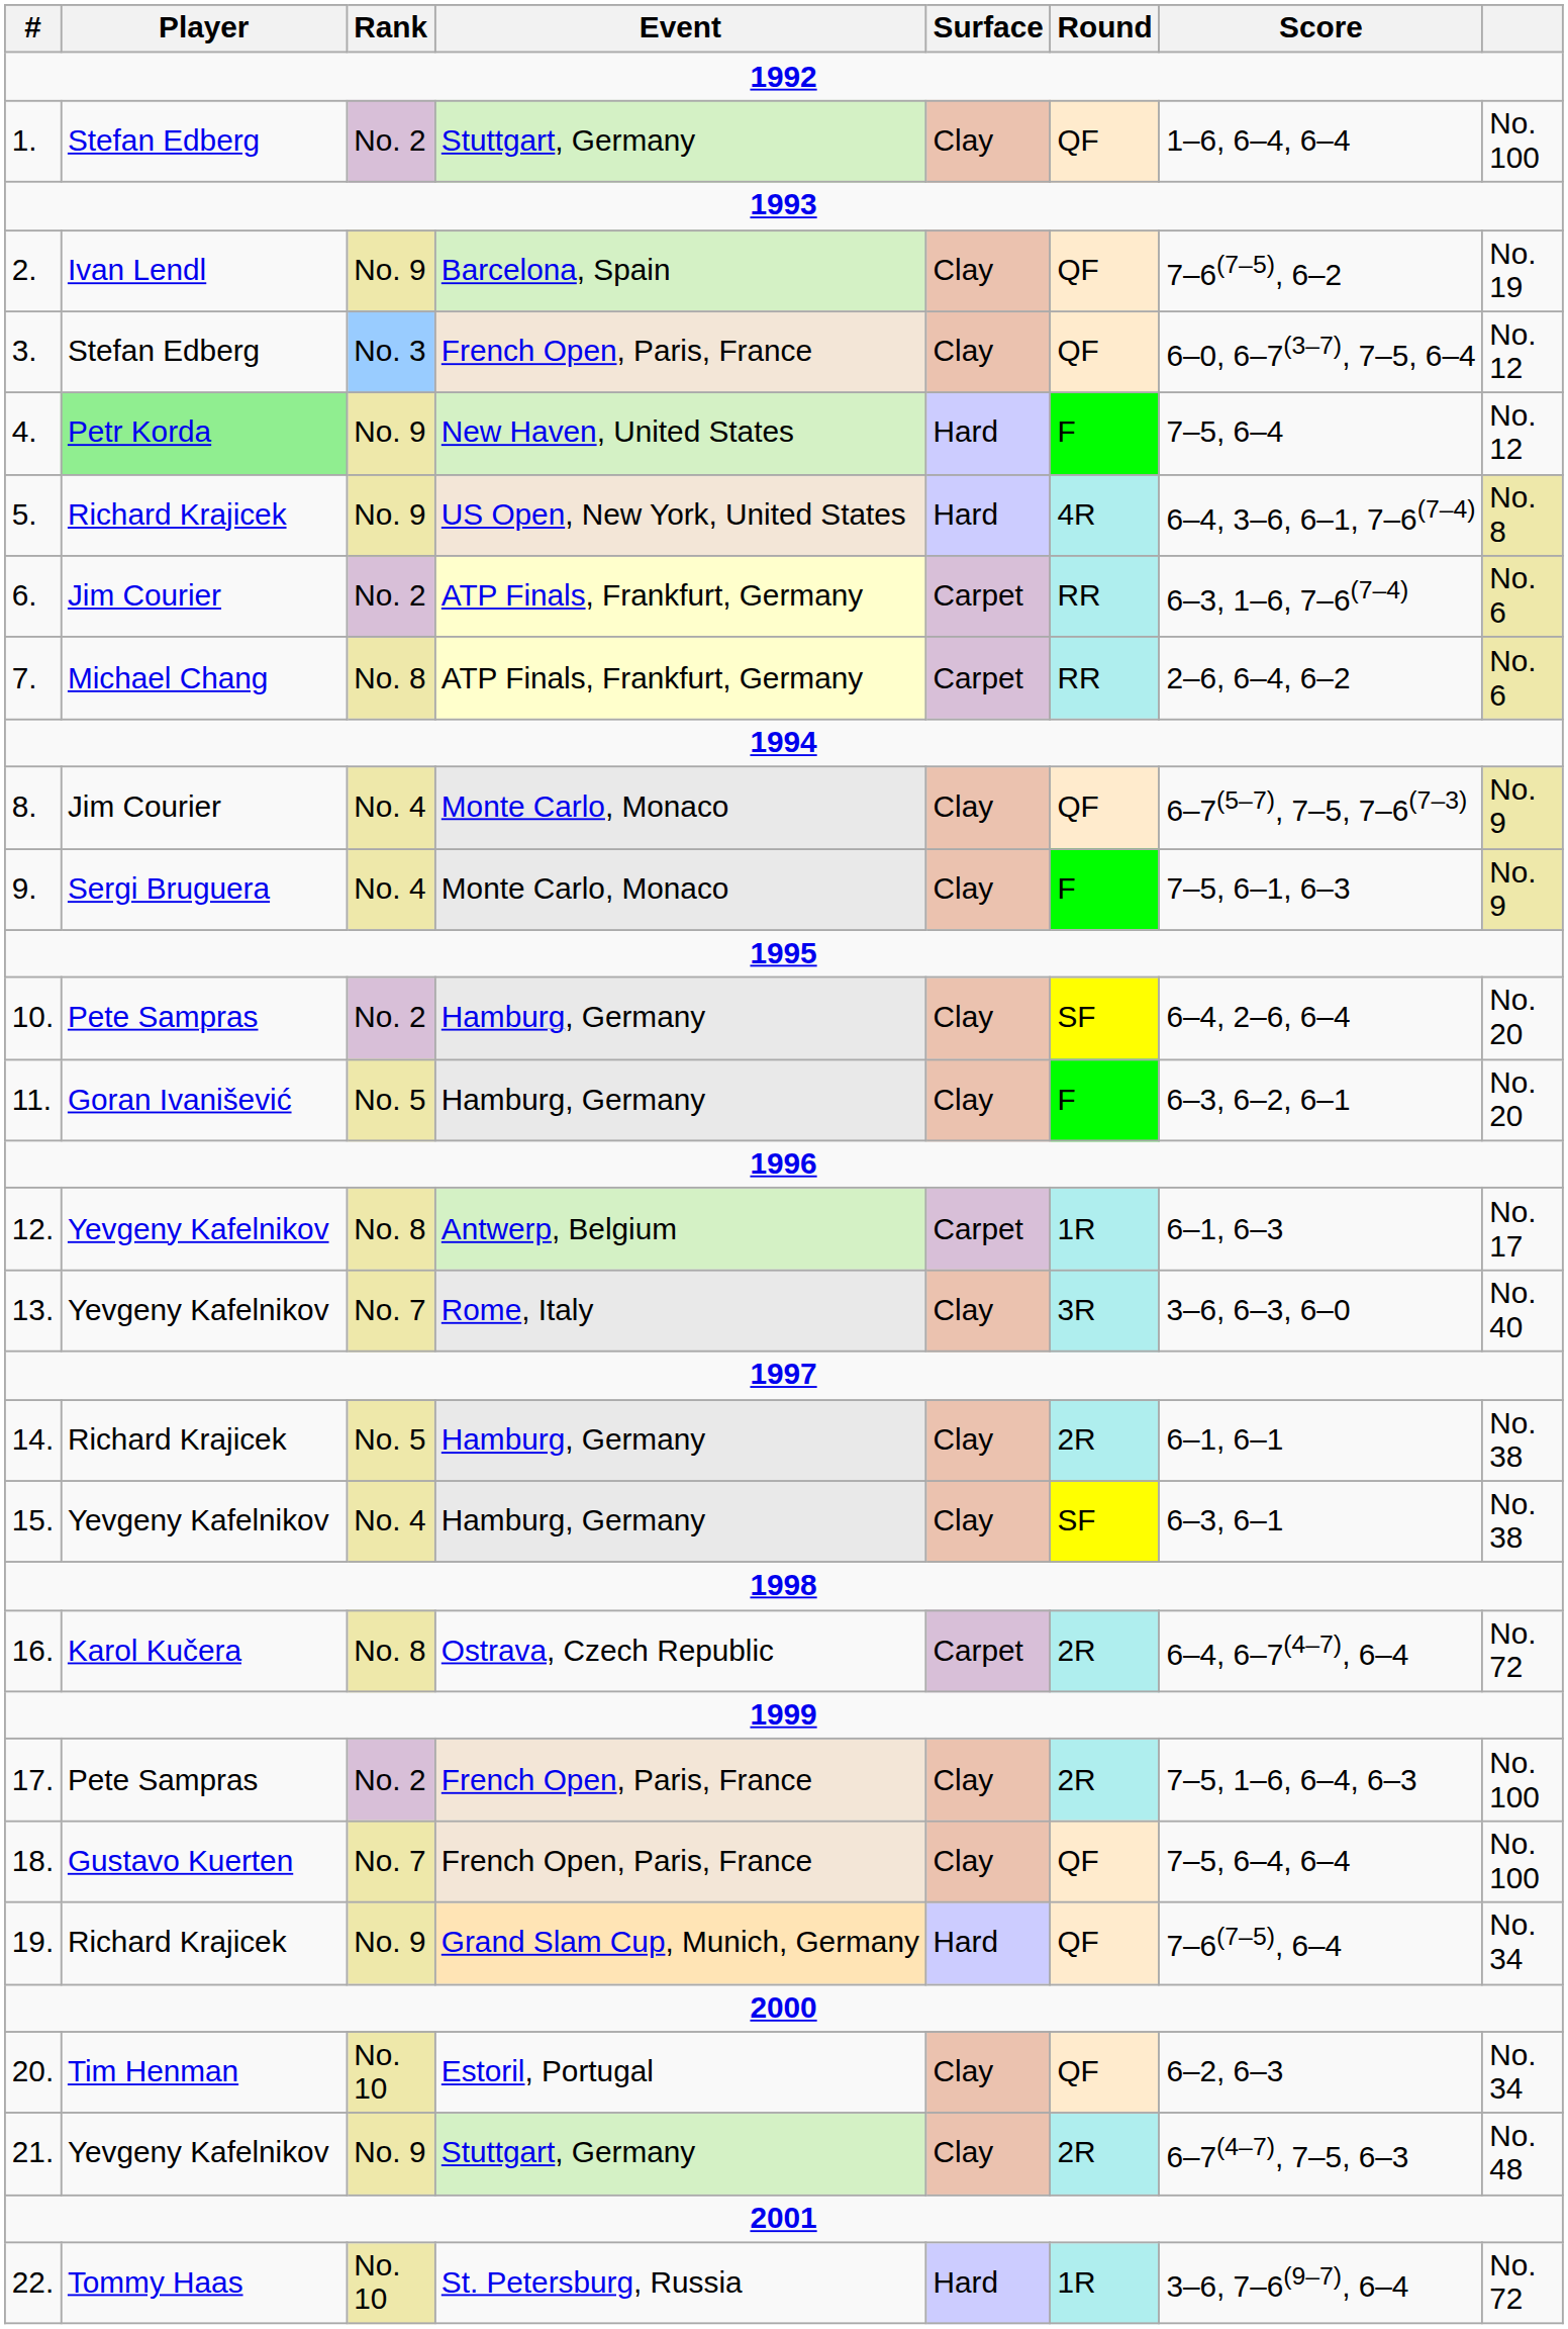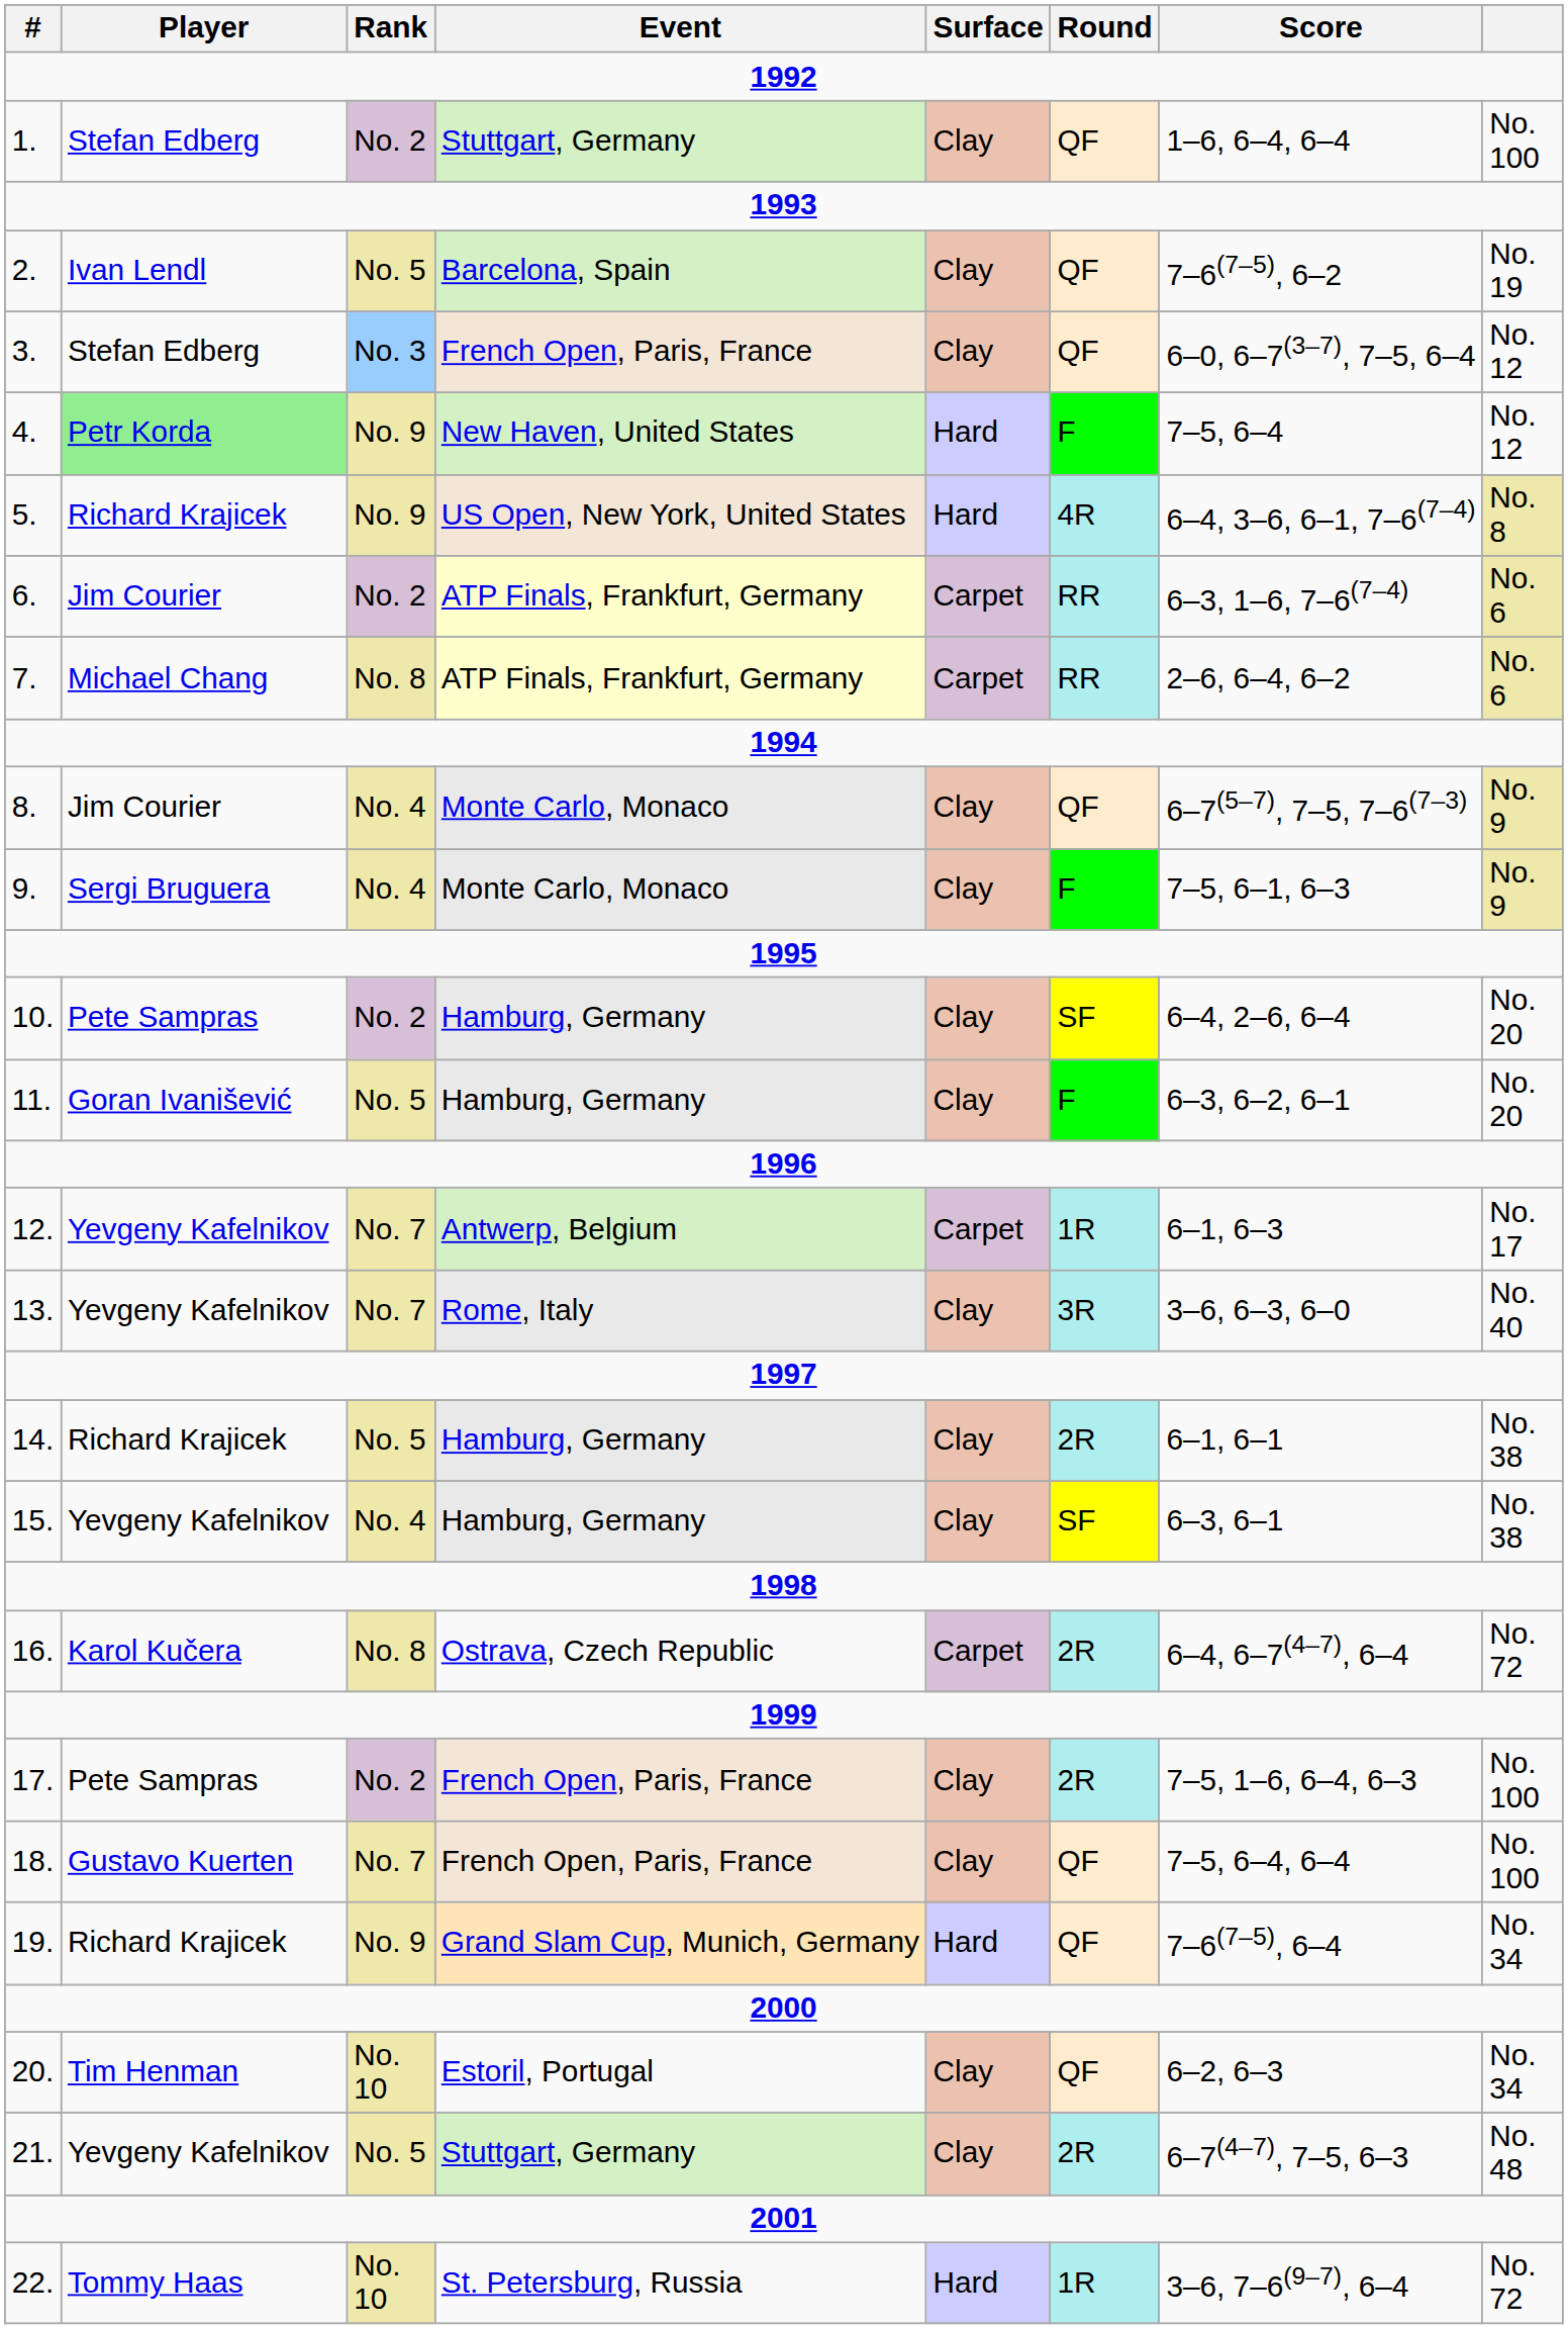2. | Rank: No. 9 -> No. 5
12. | Rank: No. 8 -> No. 7
21. | Rank: No. 9 -> No. 5
